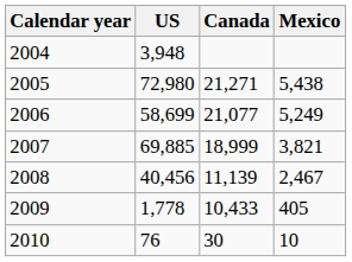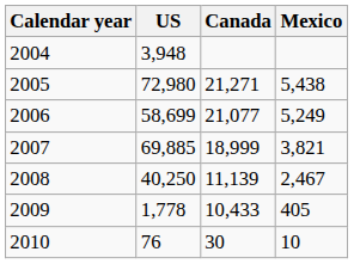2008 | US: 40,456 -> 40,250
